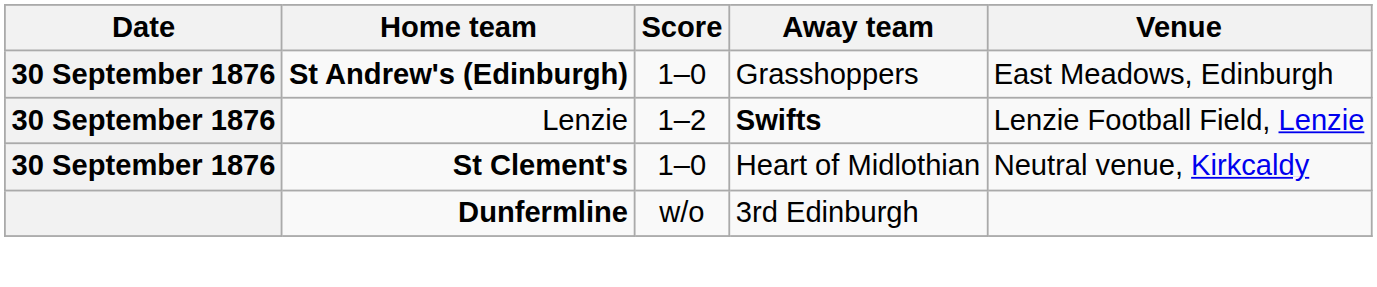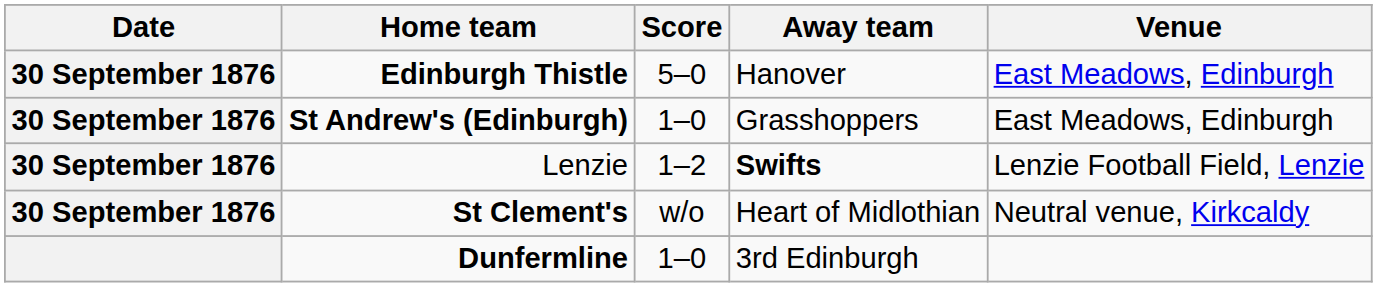+ row: 30 September 1876 | Edinburgh Thistle | 5–0 | Hanover | East Meadows, Edinburgh
St Clement's | Score: 1–0 -> w/o
Dunfermline | Score: w/o -> 1–0
